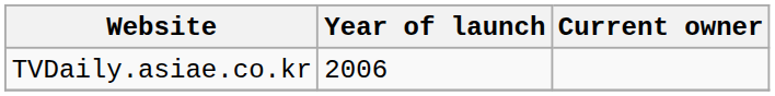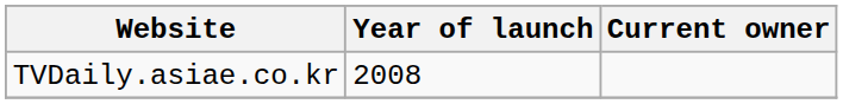TVDaily.asiae.co.kr | Year of launch: 2006 -> 2008
